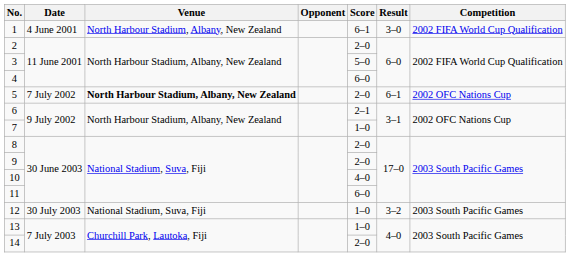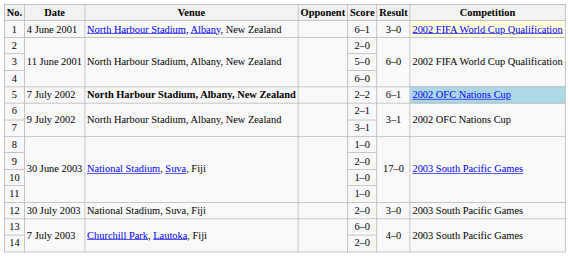1 | Competition: no background -> lightyellow background
5 | Score: 2–0 -> 2–2
5 | Competition: no background -> lightblue background
7 | Score: 1–0 -> 3–1
8 | Score: 2–0 -> 1–0
10 | Score: 4–0 -> 1–0
11 | Score: 6–0 -> 1–0
12 | Score: 1–0 -> 2–0
12 | Result: 3–2 -> 3–0
13 | Score: 1–0 -> 6–0
